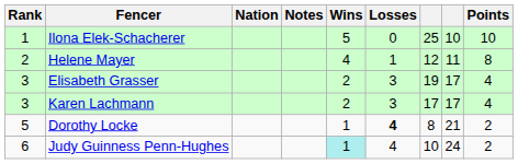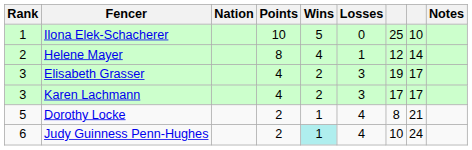columns swapped: Points <-> Notes
Helene Mayer | column 8: 11 -> 14
Dorothy Locke | Losses: bold -> normal
